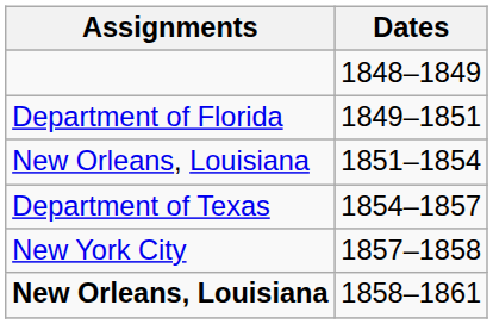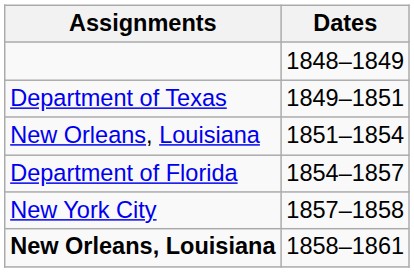1849–1851 | Assignments: Department of Florida -> Department of Texas
1854–1857 | Assignments: Department of Texas -> Department of Florida
